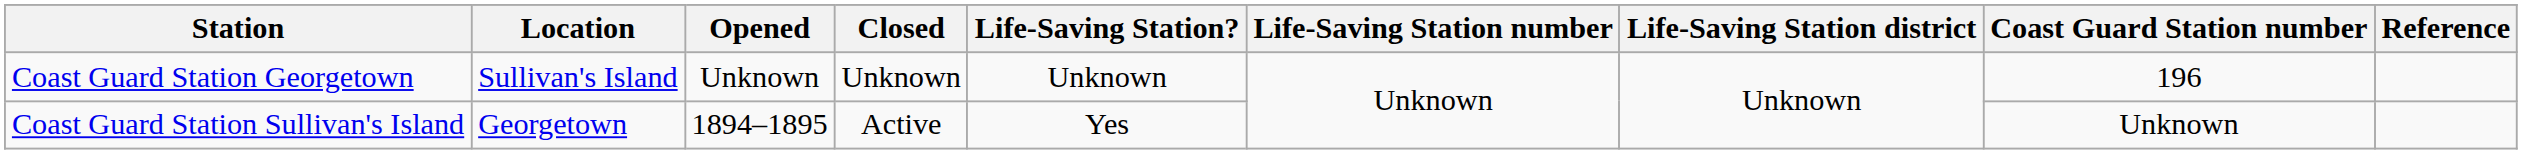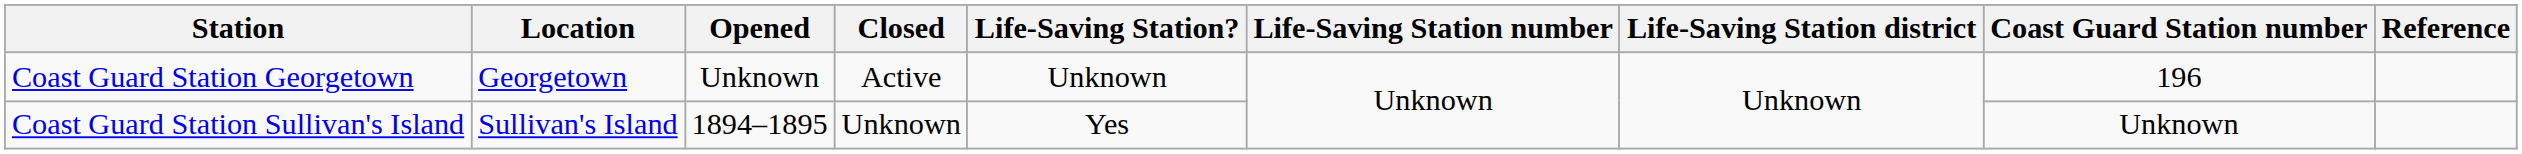Coast Guard Station Georgetown | Location: Sullivan's Island -> Georgetown
Coast Guard Station Georgetown | Closed: Unknown -> Active
Coast Guard Station Sullivan's Island | Location: Georgetown -> Sullivan's Island
Coast Guard Station Sullivan's Island | Closed: Active -> Unknown
